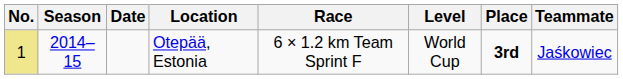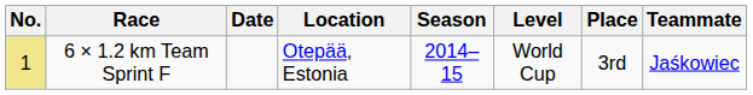columns swapped: Season <-> Race
Otepää, Estonia | Place: bold -> normal
